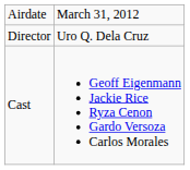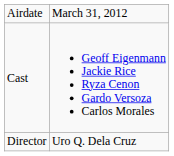rows swapped: Director <-> Cast
